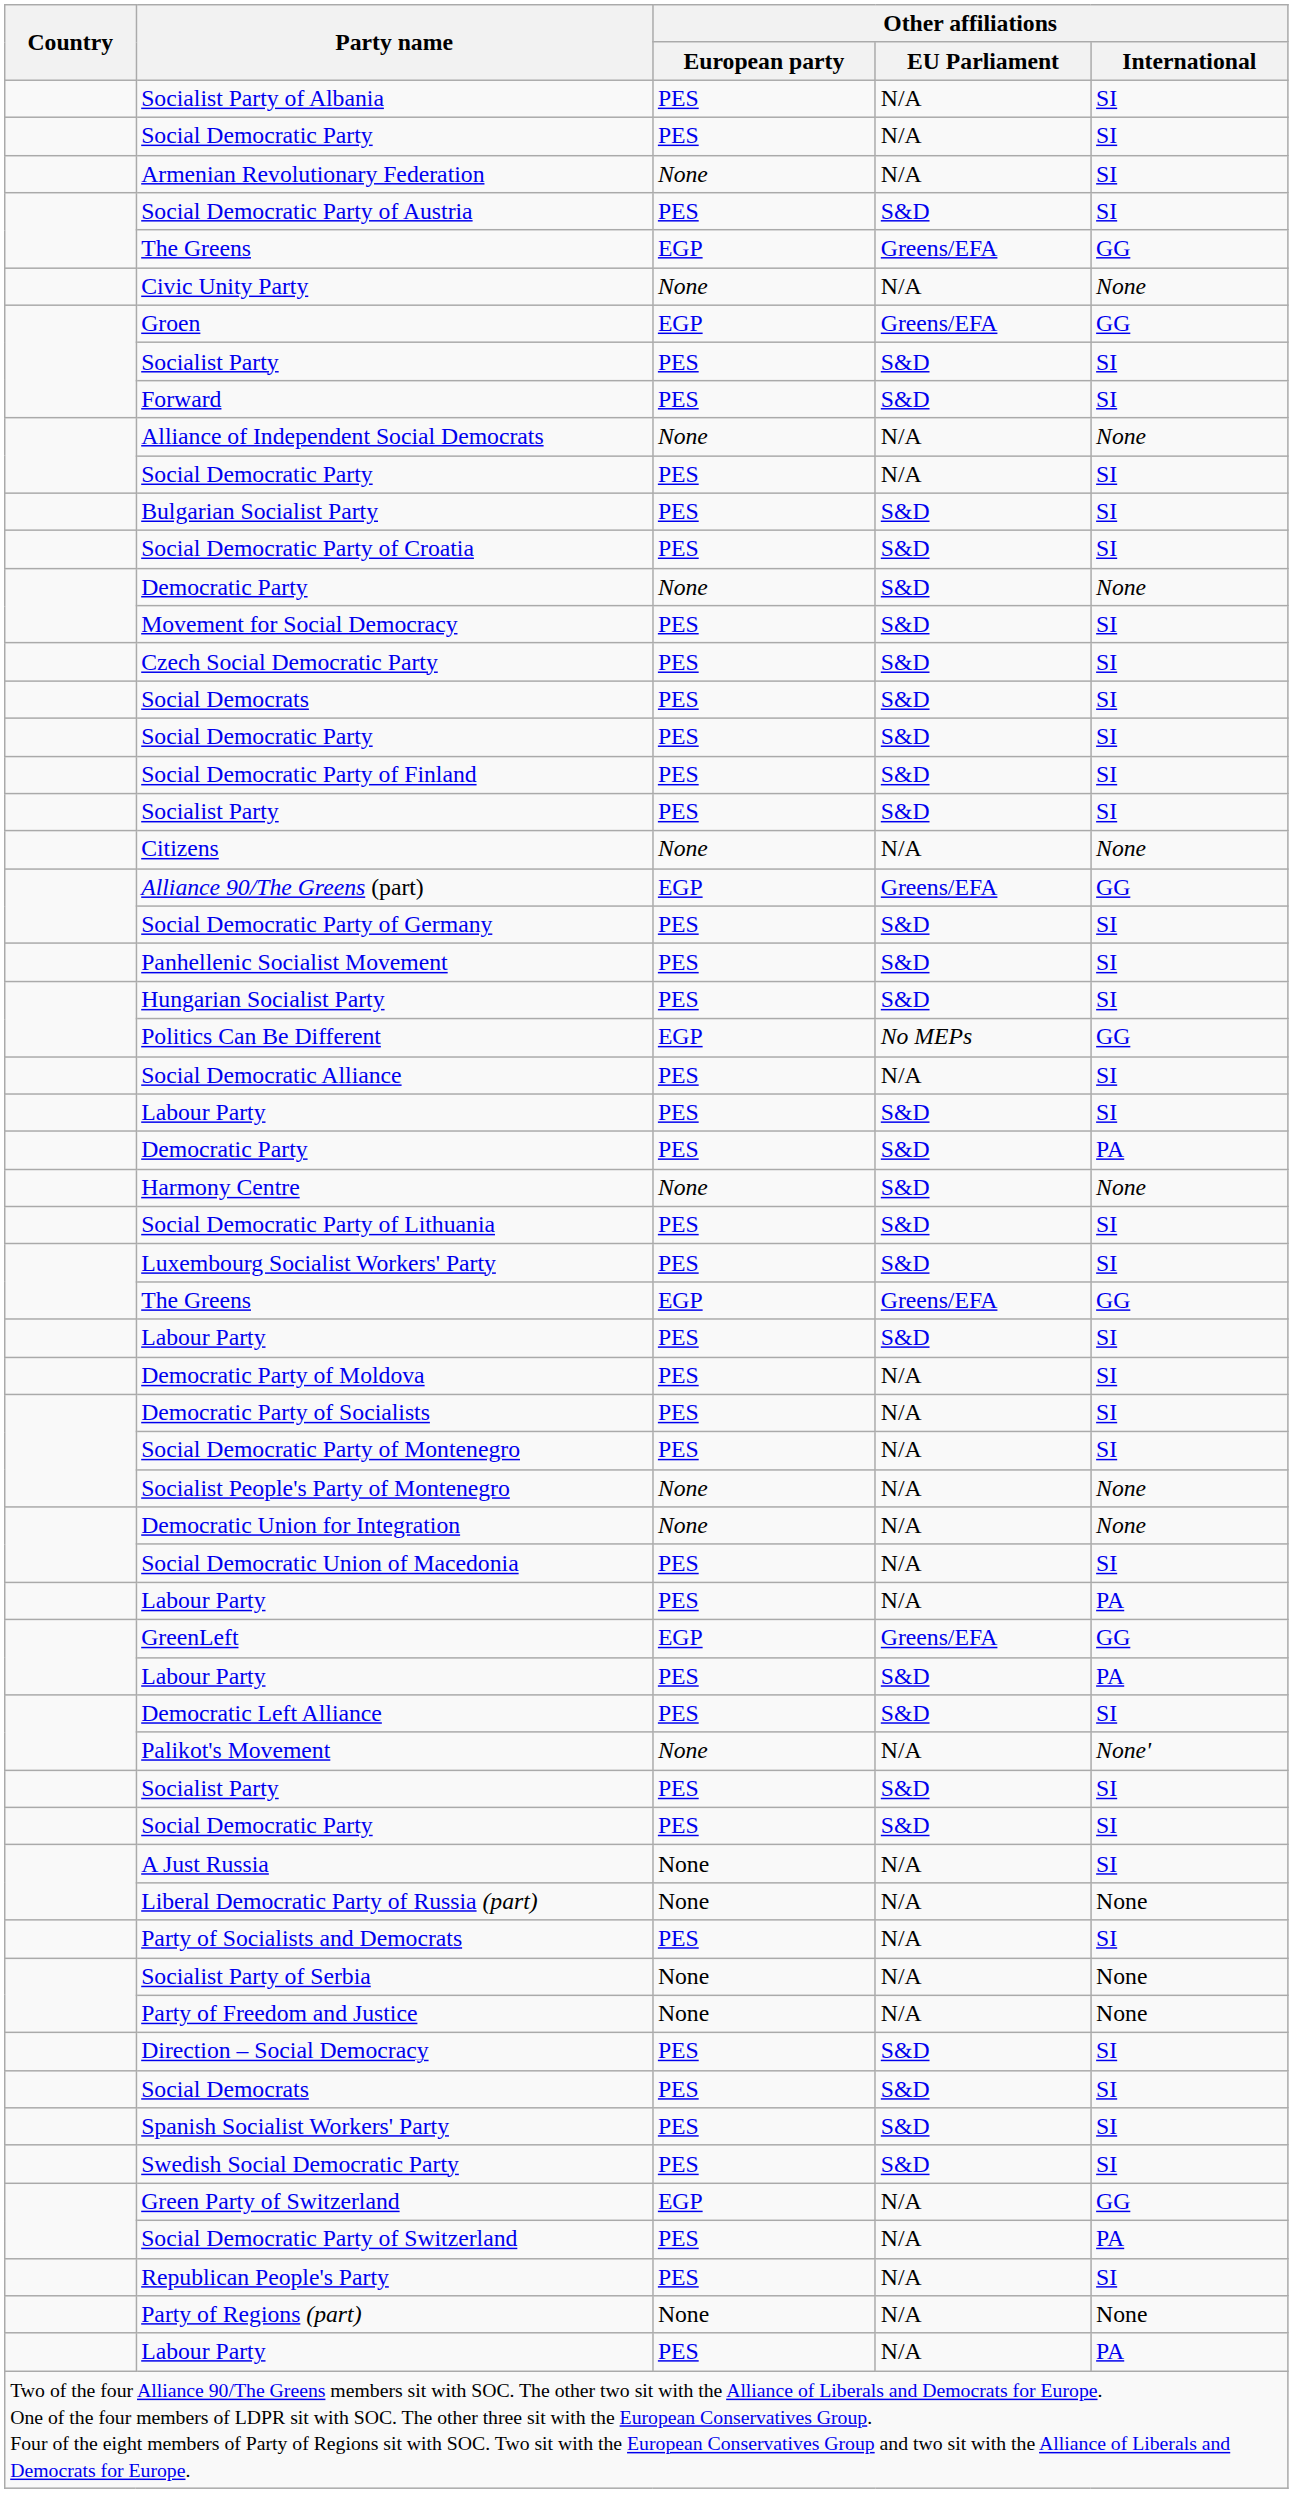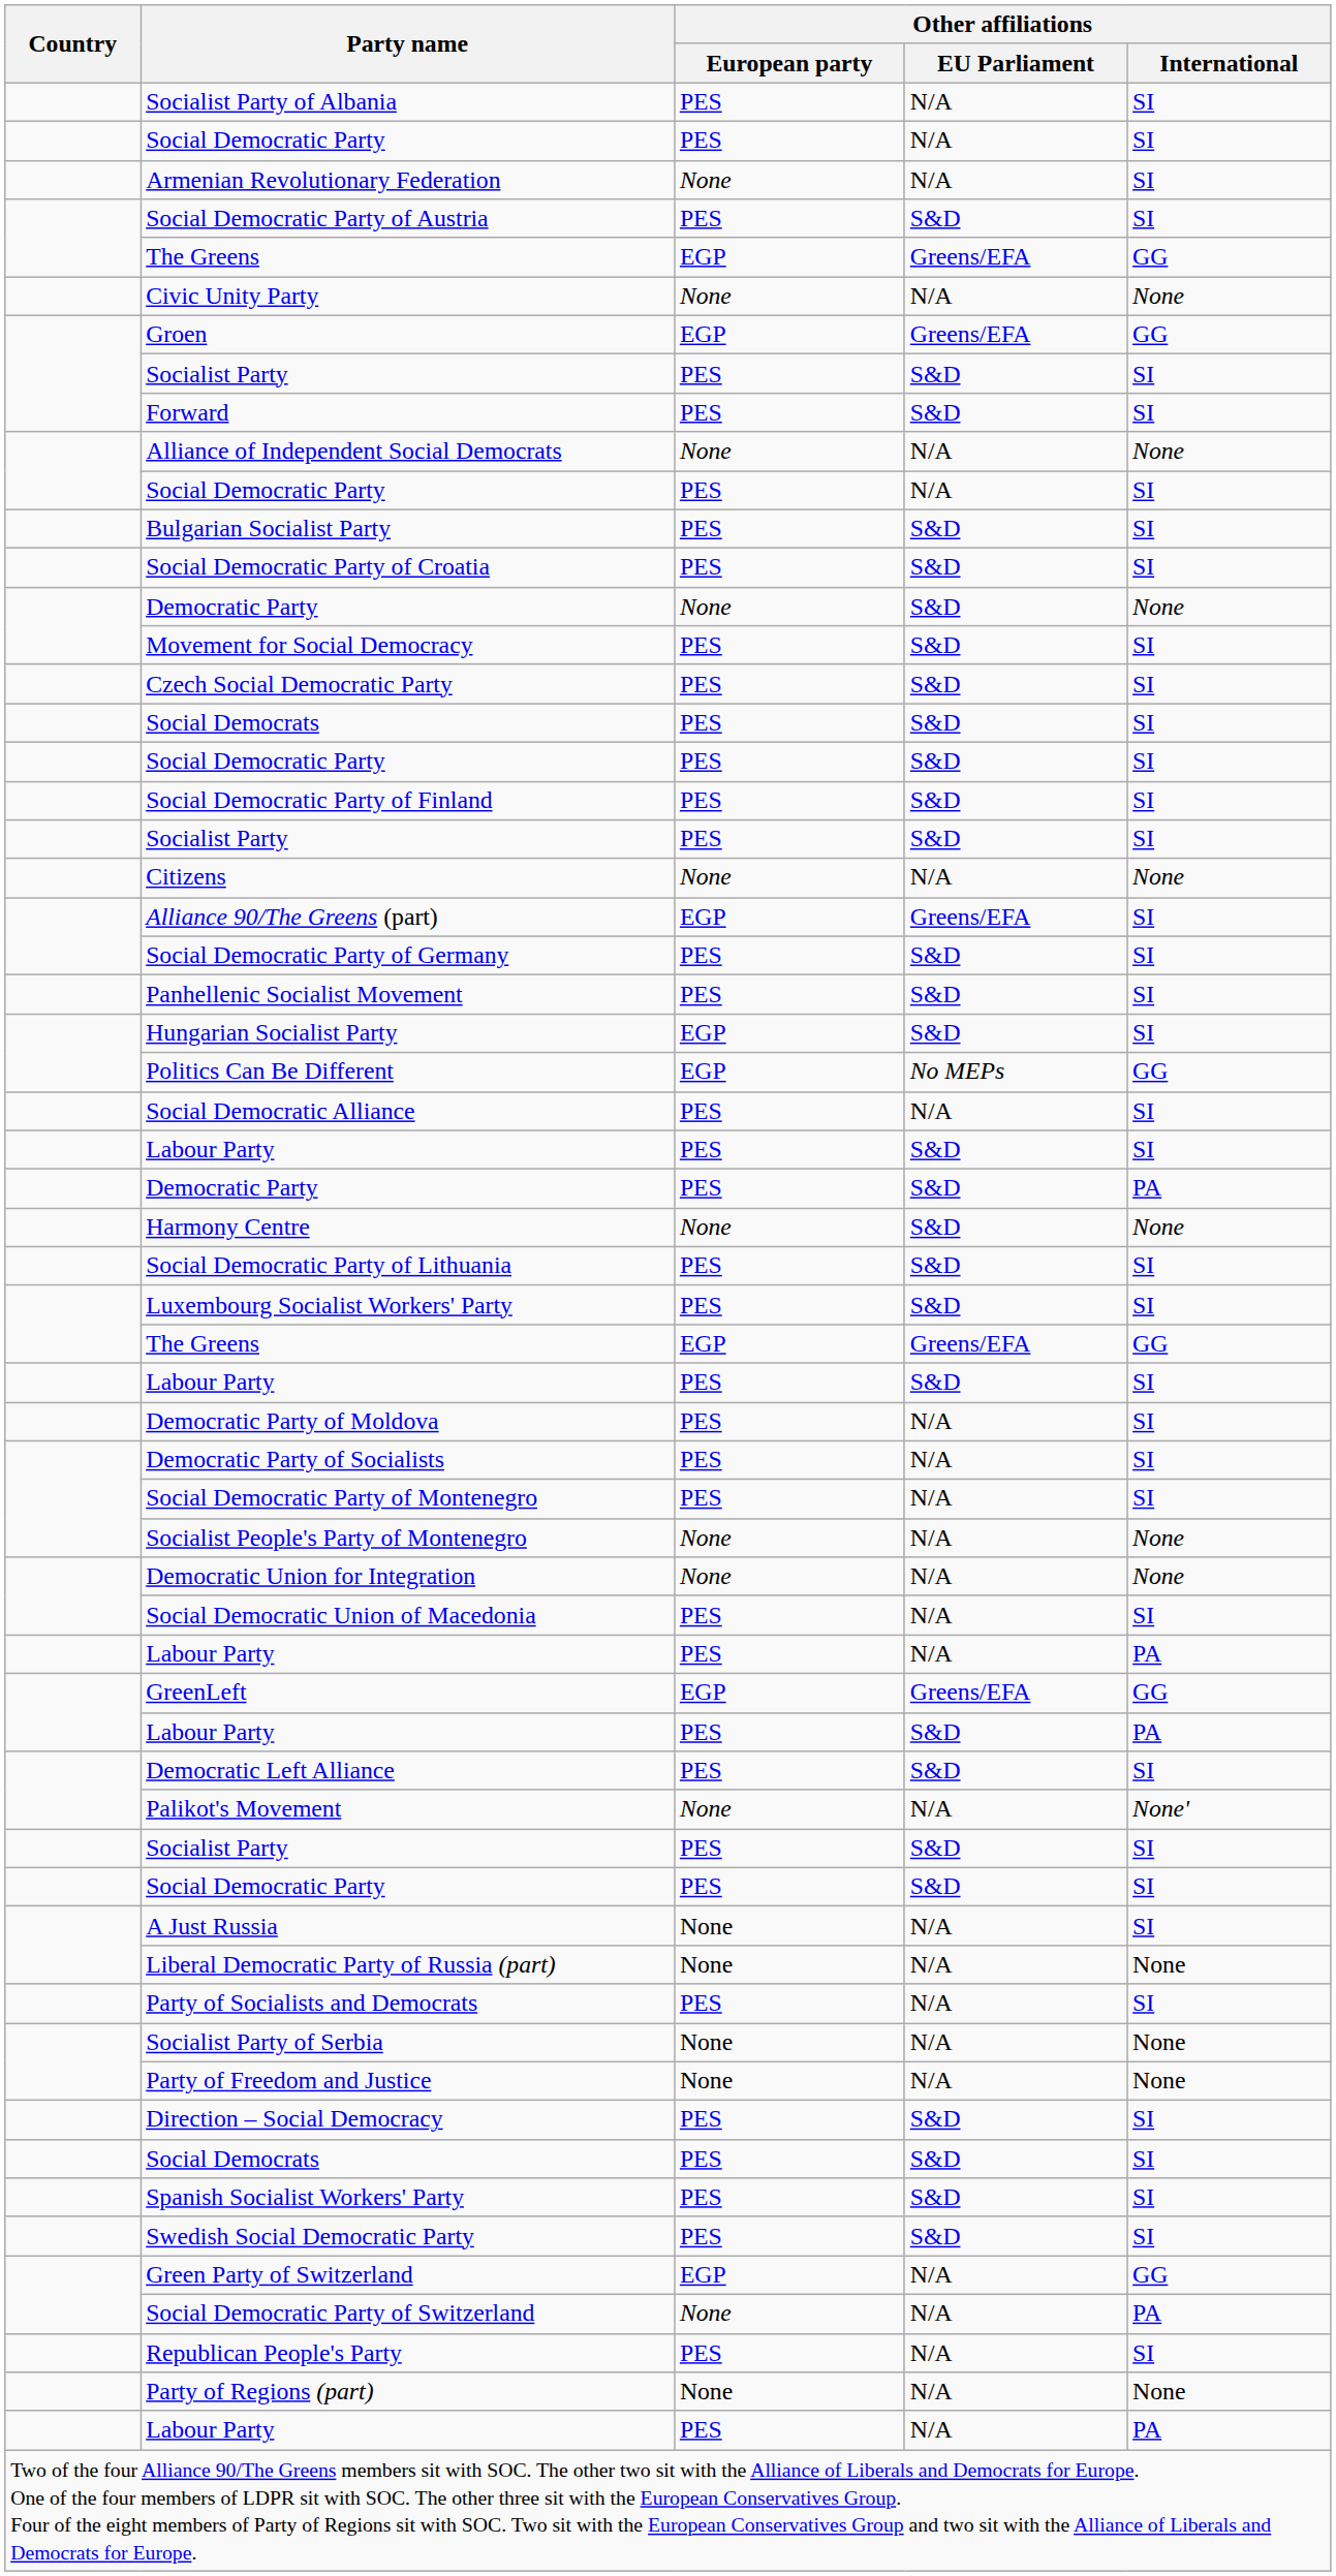Alliance 90/The Greens (part) | Other affiliations / International: GG -> SI
Hungarian Socialist Party | Other affiliations / European party: PES -> EGP
Social Democratic Party of Switzerland | Other affiliations / European party: PES -> None
